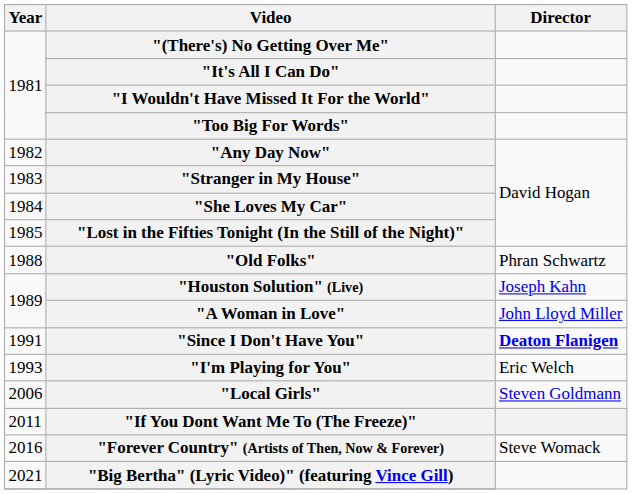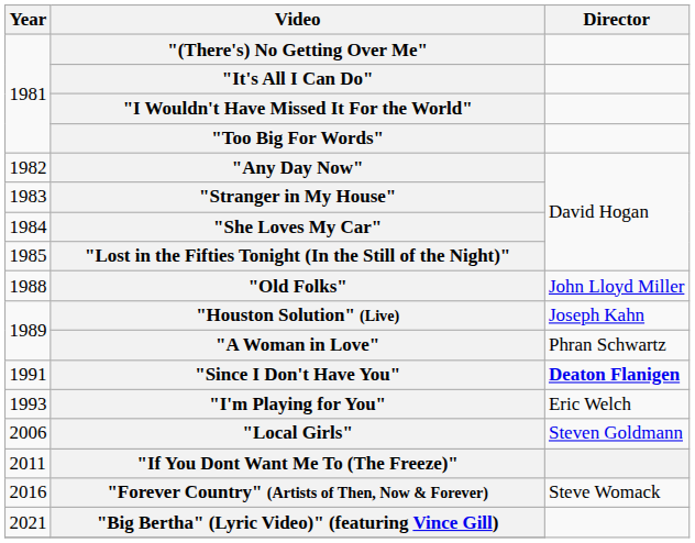"Old Folks" | Director: Phran Schwartz -> John Lloyd Miller
"A Woman in Love" | Director: John Lloyd Miller -> Phran Schwartz
